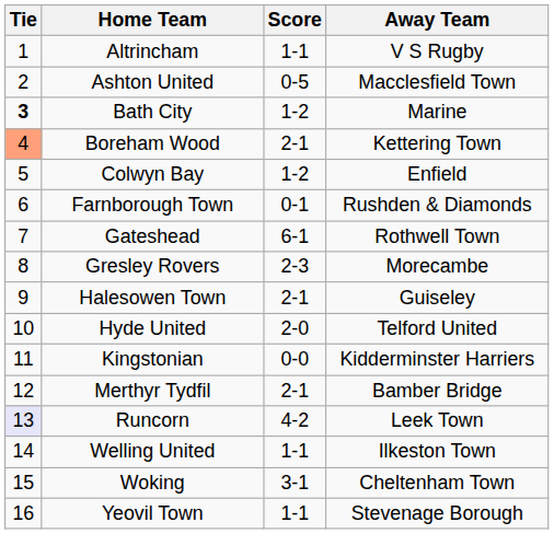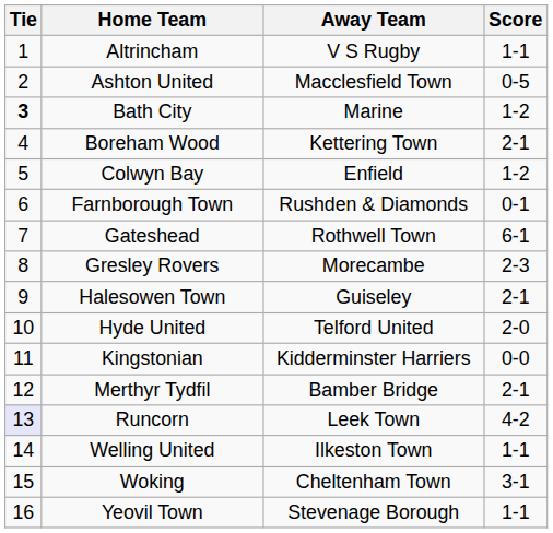columns swapped: Score <-> Away Team
Boreham Wood | Tie: lightsalmon background -> no background
